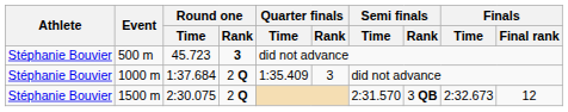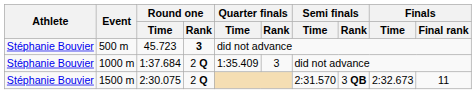1500 m | Finals / Final rank: 12 -> 11
